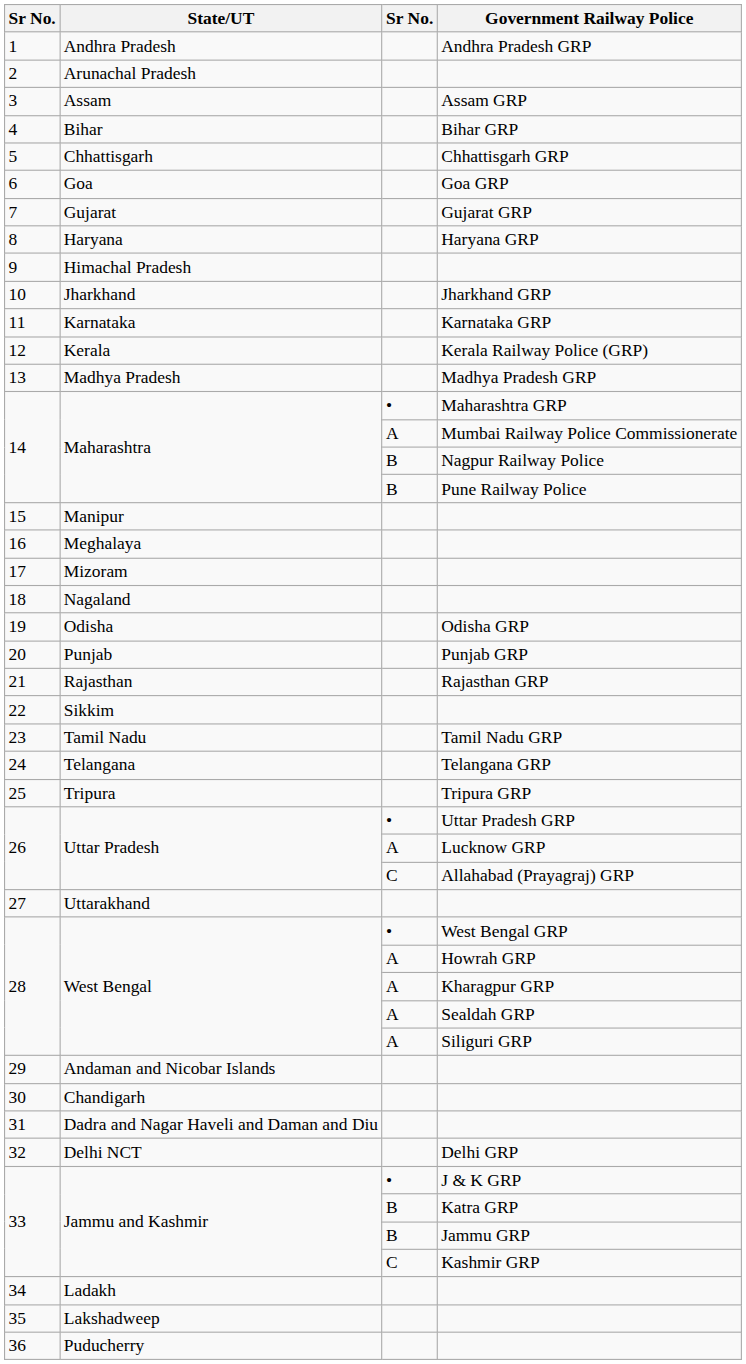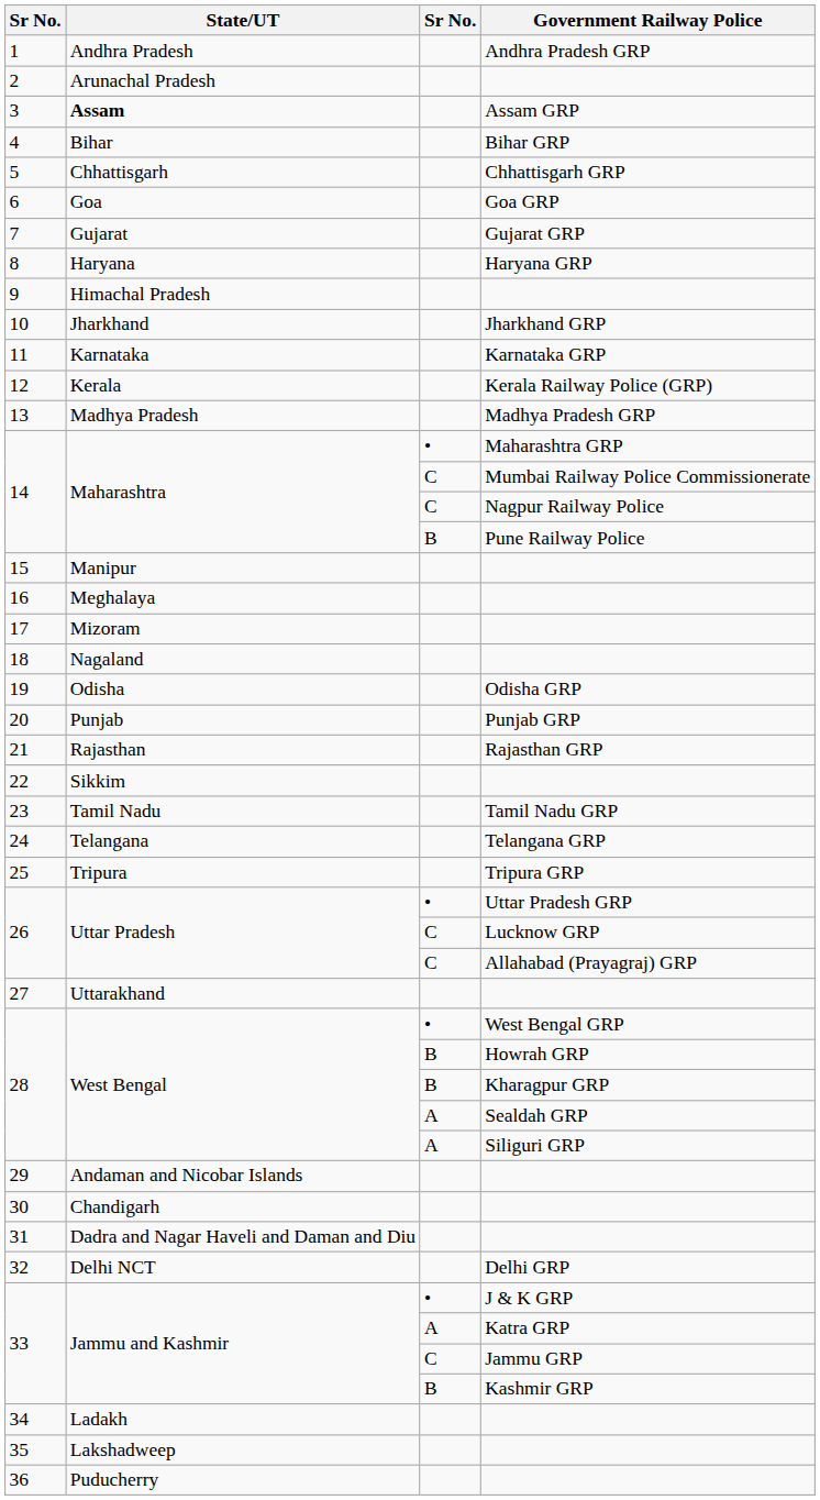3 | State/UT: normal -> bold
14 / Mumbai Railway Police Commissionerate | column 3: A -> C
14 / Nagpur Railway Police | column 3: B -> C
26 / Lucknow GRP | column 3: A -> C
28 / Howrah GRP | column 3: A -> B
28 / Kharagpur GRP | column 3: A -> B
33 / Katra GRP | column 3: B -> A
33 / Jammu GRP | column 3: B -> C
33 / Kashmir GRP | column 3: C -> B
